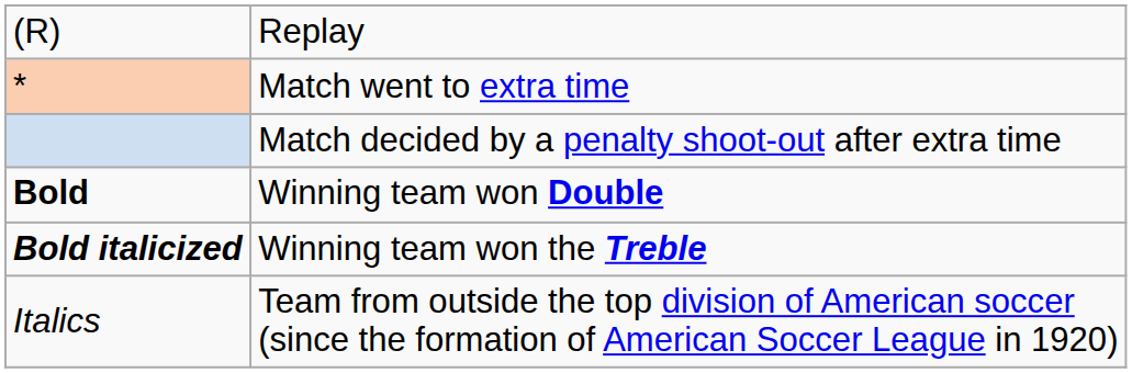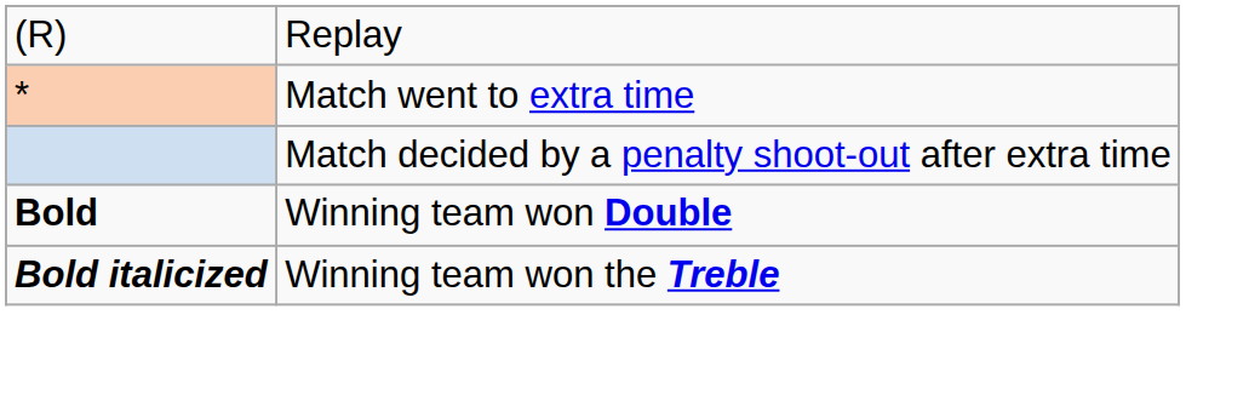- row: Italics | Team from outside the top division of American soccer (since the formation of American Soccer League in 1920)
